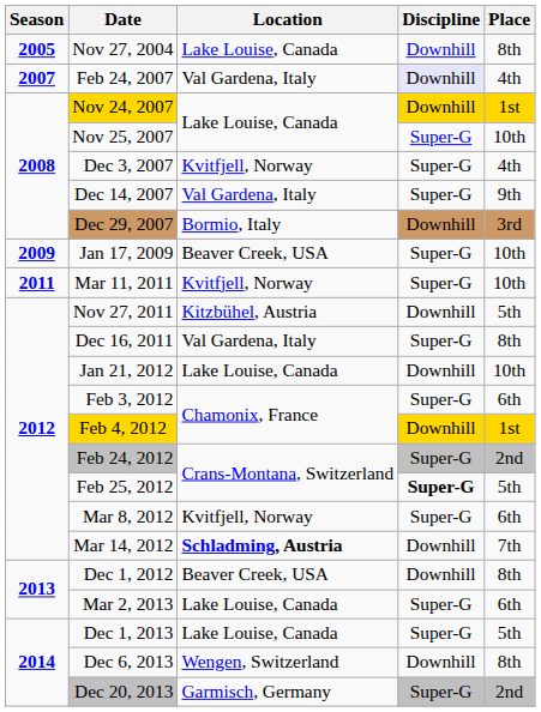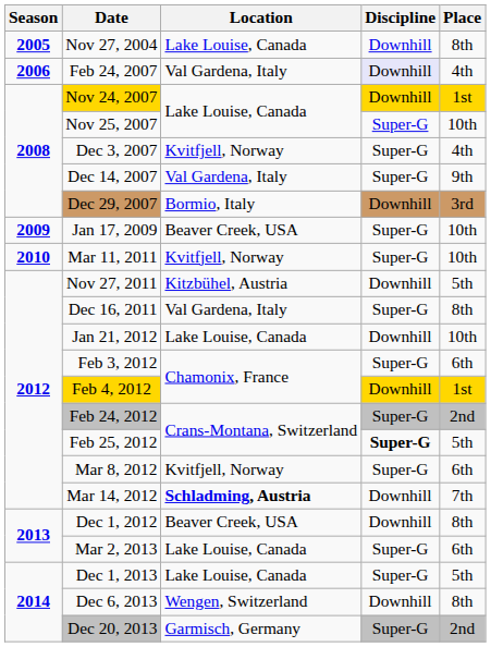Feb 24, 2007 | Season: 2007 -> 2006
Mar 11, 2011 | Season: 2011 -> 2010
